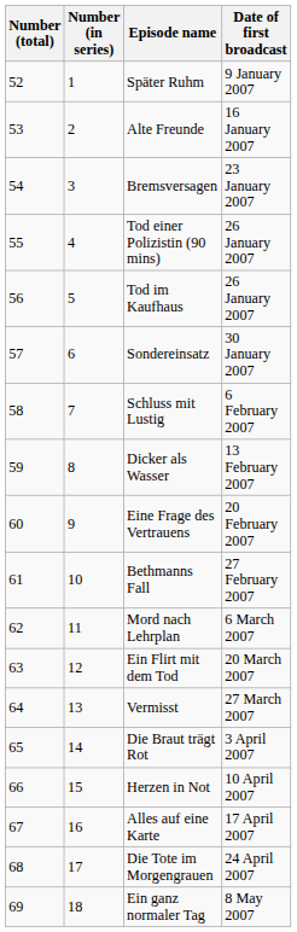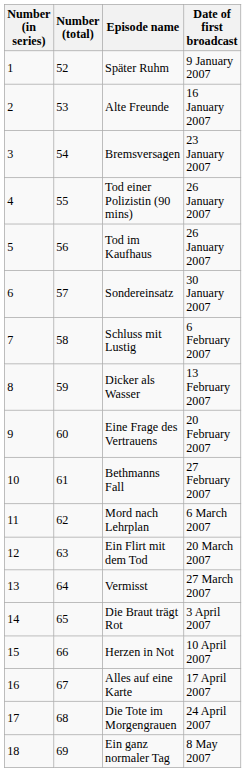columns swapped: Number (total) <-> Number (in series)
